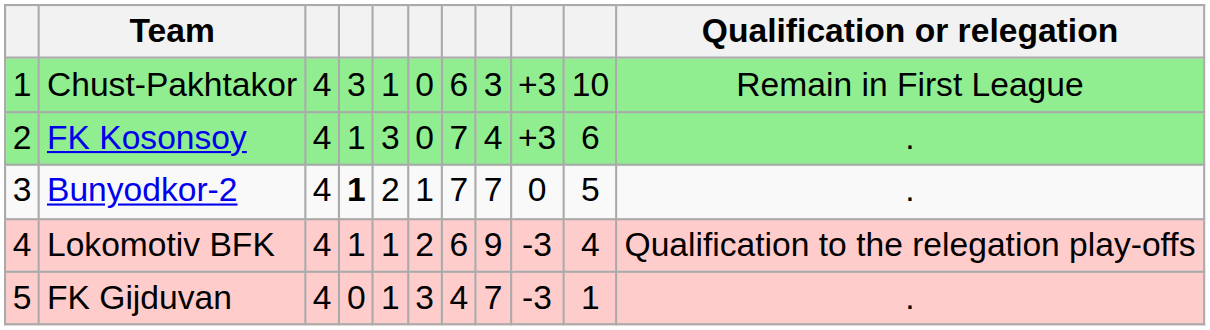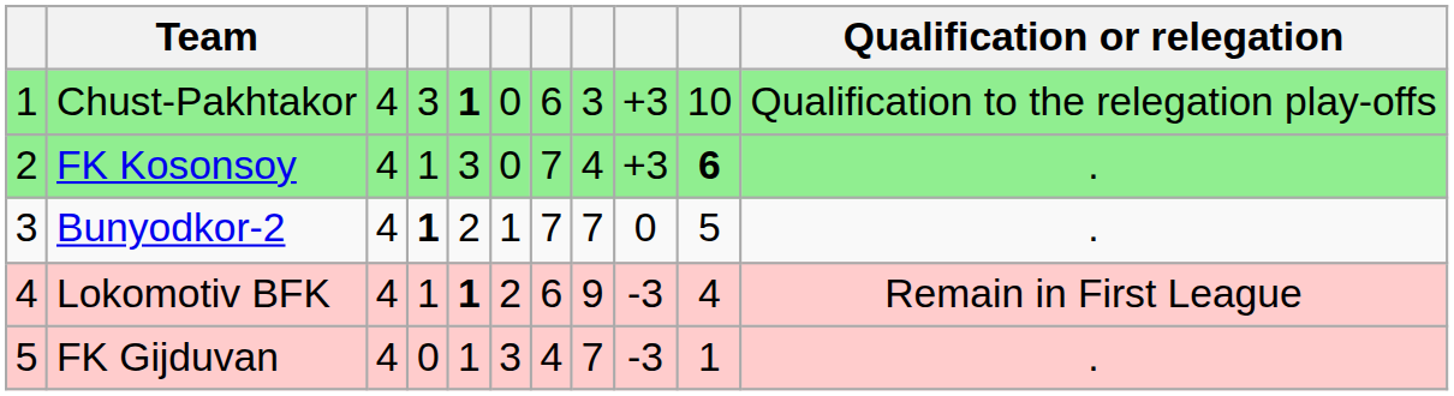Chust-Pakhtakor | column 5: normal -> bold
Chust-Pakhtakor | Qualification or relegation: Remain in First League -> Qualification to the relegation play-offs
FK Kosonsoy | column 10: normal -> bold
Lokomotiv BFK | column 5: normal -> bold
Lokomotiv BFK | Qualification or relegation: Qualification to the relegation play-offs -> Remain in First League
